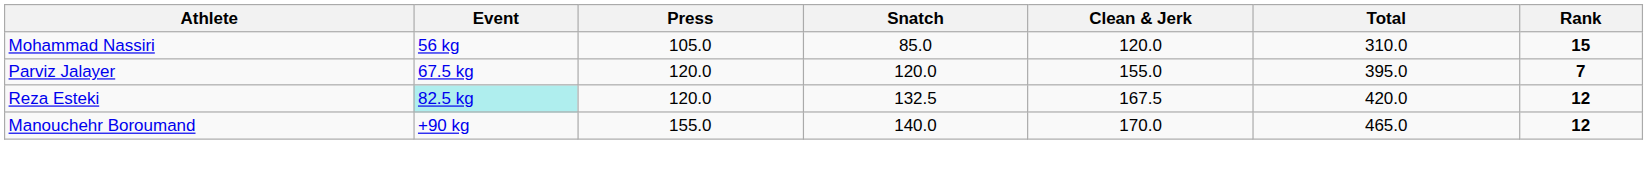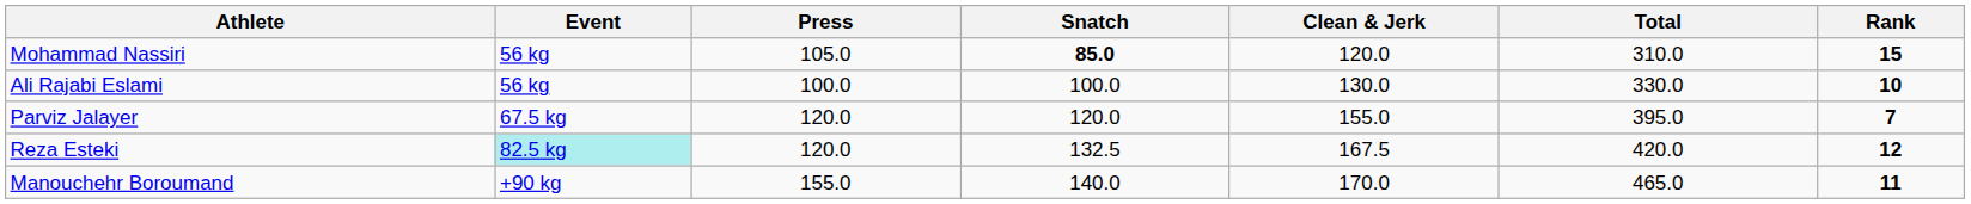Mohammad Nassiri | Snatch: normal -> bold
+ row: Ali Rajabi Eslami | 56 kg | 100.0 | 100.0 | 130.0 | 330.0 | 10
Manouchehr Boroumand | Rank: 12 -> 11
